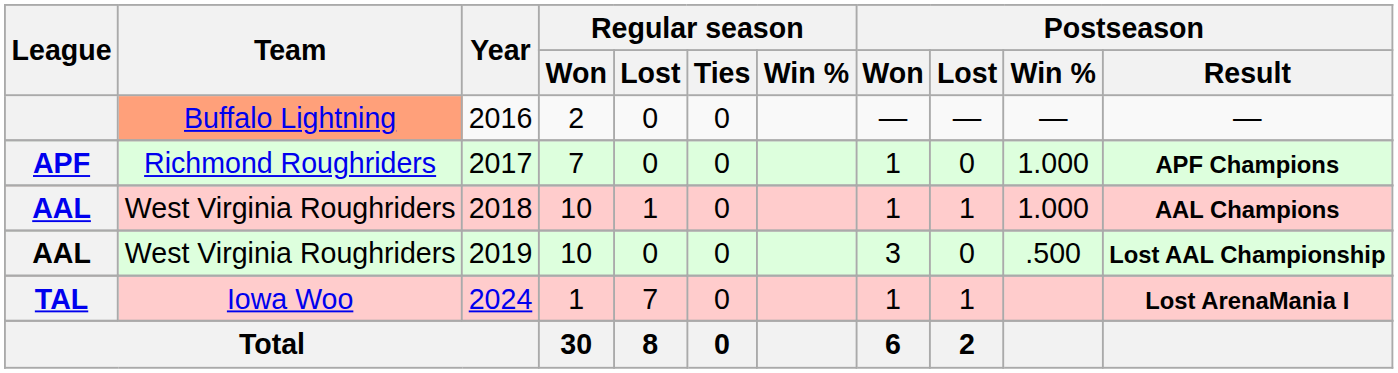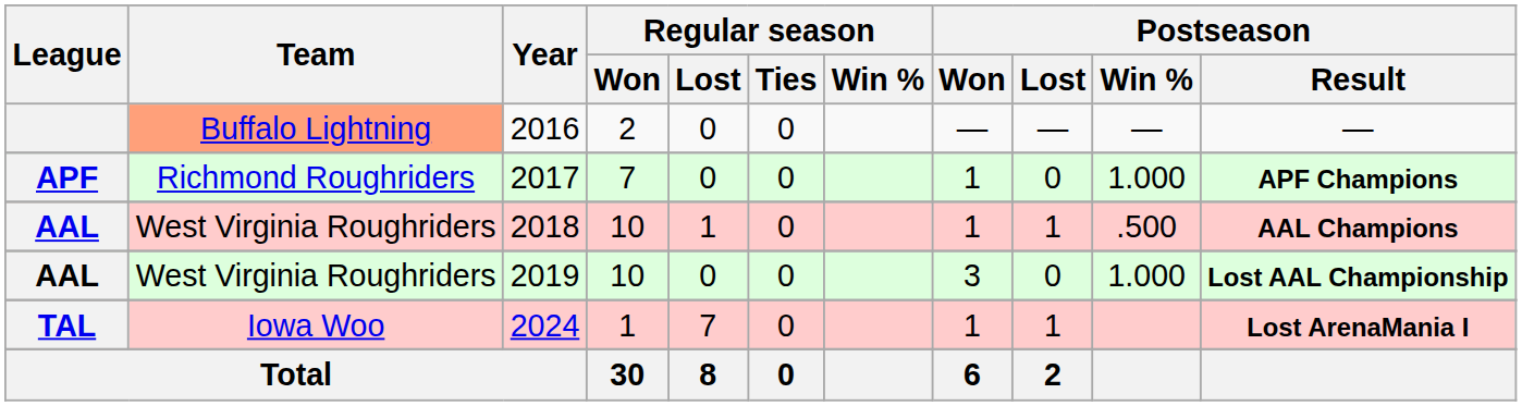2018 | Postseason / Win %: 1.000 -> .500
2019 | Postseason / Win %: .500 -> 1.000
